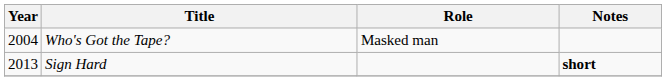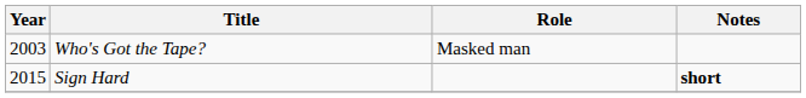Who's Got the Tape? | Year: 2004 -> 2003
Sign Hard | Year: 2013 -> 2015
